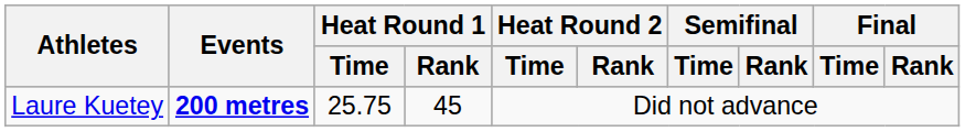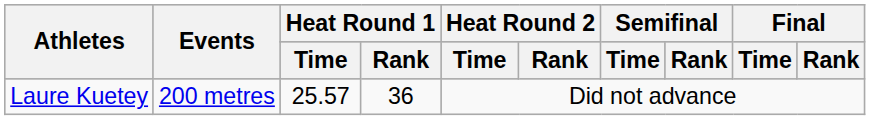Laure Kuetey | Events: bold -> normal
Laure Kuetey | Heat Round 1 / Time: 25.75 -> 25.57
Laure Kuetey | Heat Round 1 / Rank: 45 -> 36
